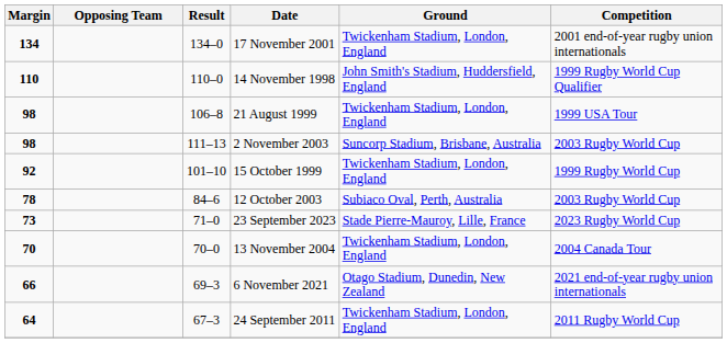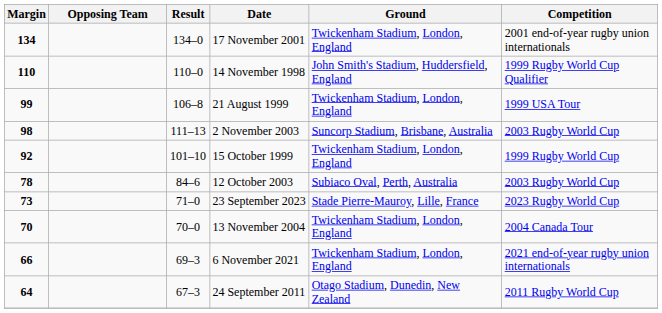21 August 1999 | Margin: 98 -> 99
6 November 2021 | Ground: Otago Stadium, Dunedin, New Zealand -> Twickenham Stadium, London, England
24 September 2011 | Ground: Twickenham Stadium, London, England -> Otago Stadium, Dunedin, New Zealand
